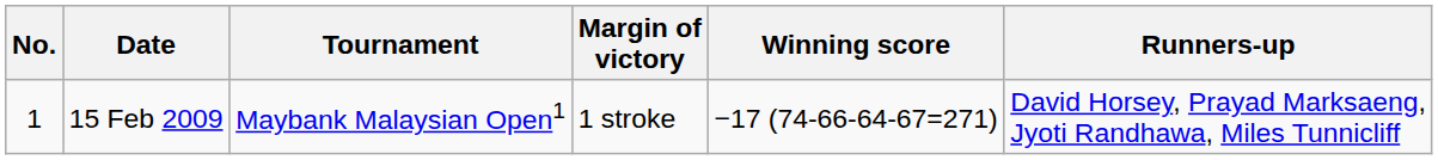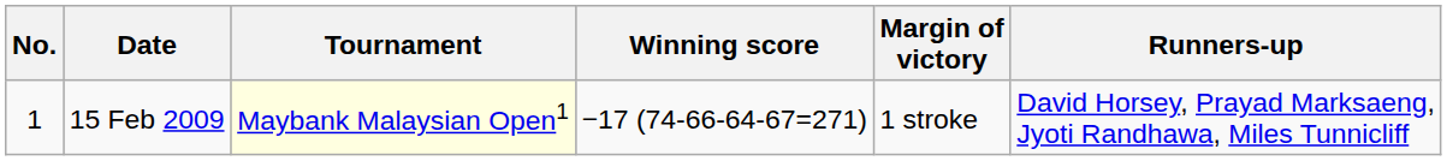columns swapped: Winning score <-> Margin of victory
15 Feb 2009 | Tournament: no background -> lightyellow background
